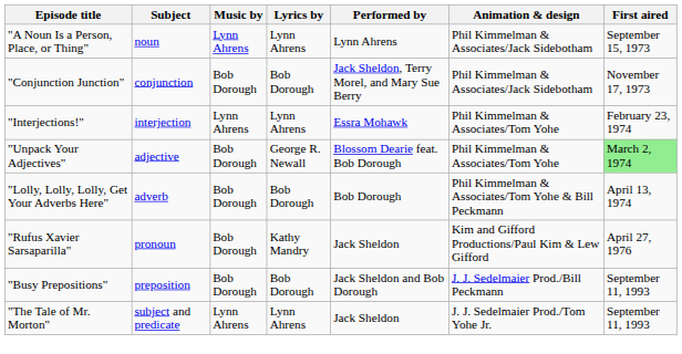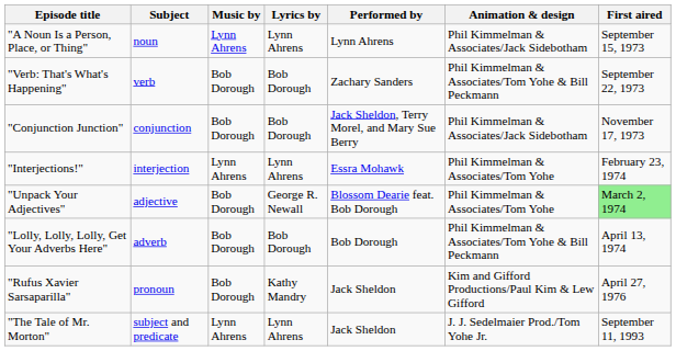+ row: "Verb: That's What's Happening" | verb | Bob Dorough | Bob Dorough | Zachary Sanders | Phil Kimmelman & Associates/Tom Yohe & Bill Peckmann | September 22, 1973
- row: "Busy Prepositions" | preposition | Bob Dorough | Bob Dorough | Jack Sheldon and Bob Dorough | J. J. Sedelmaier Prod./Bill Peckmann | September 11, 1993
